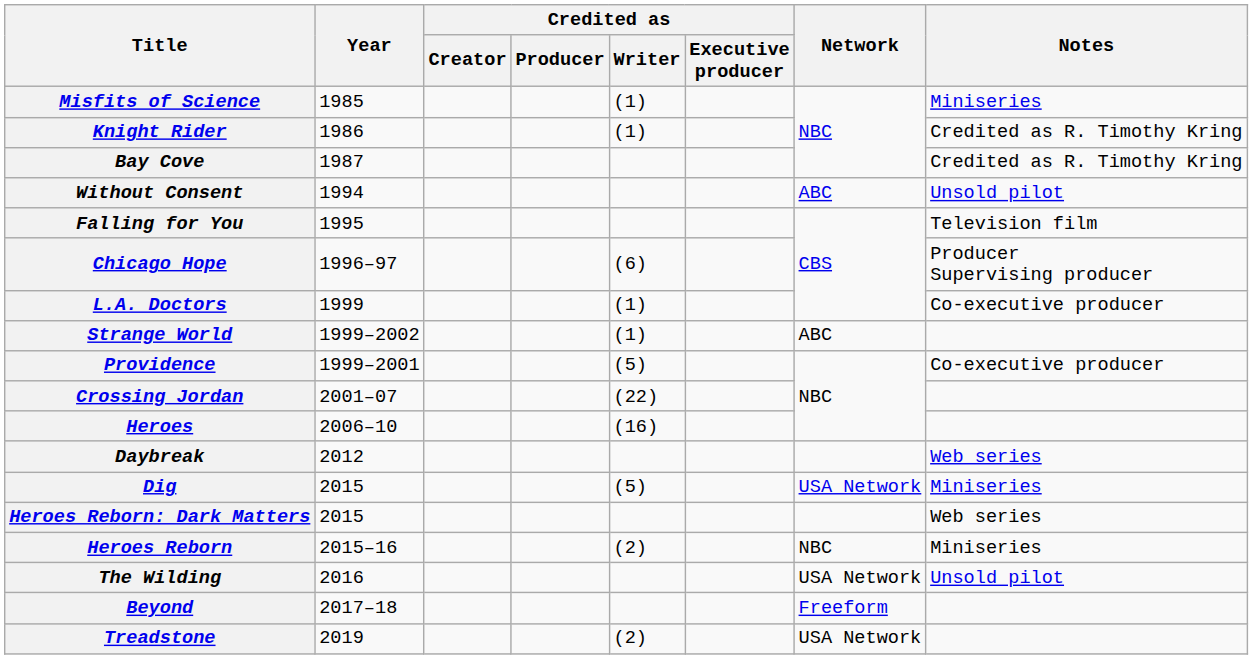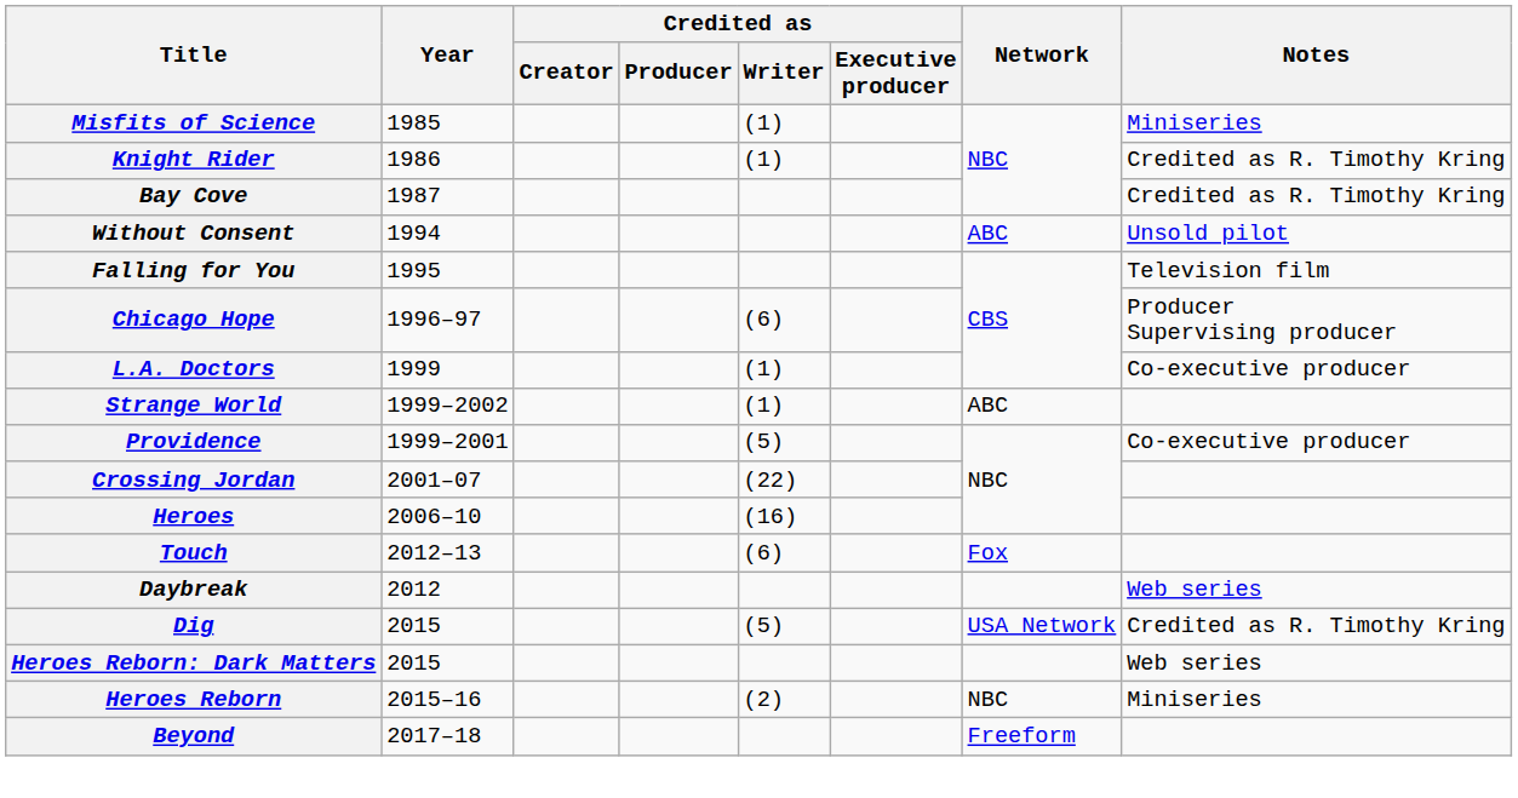+ row: Touch | 2012–13 | (6) | Fox
Dig | Notes: Miniseries -> Credited as R. Timothy Kring
- row: The Wilding | 2016 | USA Network | Unsold pilot
- row: Treadstone | 2019 | (2) | USA Network
